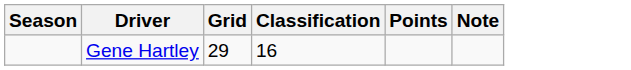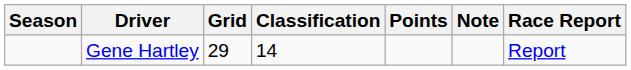+ column: Race Report | Report
Gene Hartley | Classification: 16 -> 14
